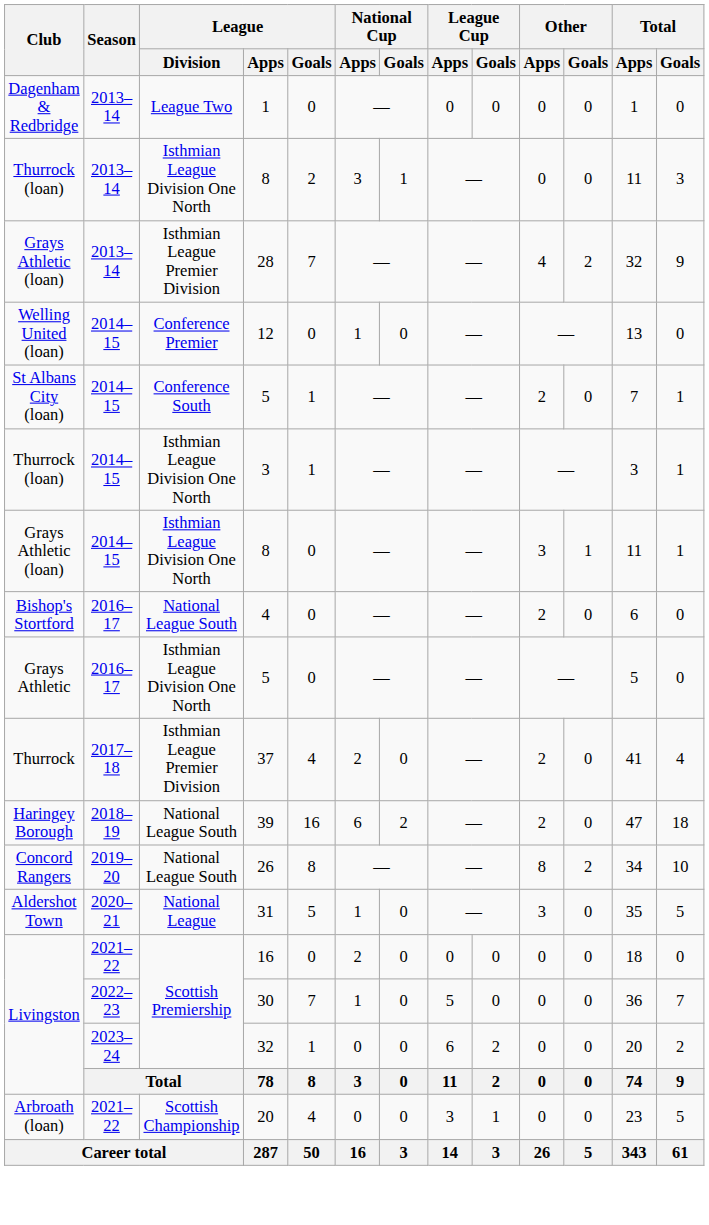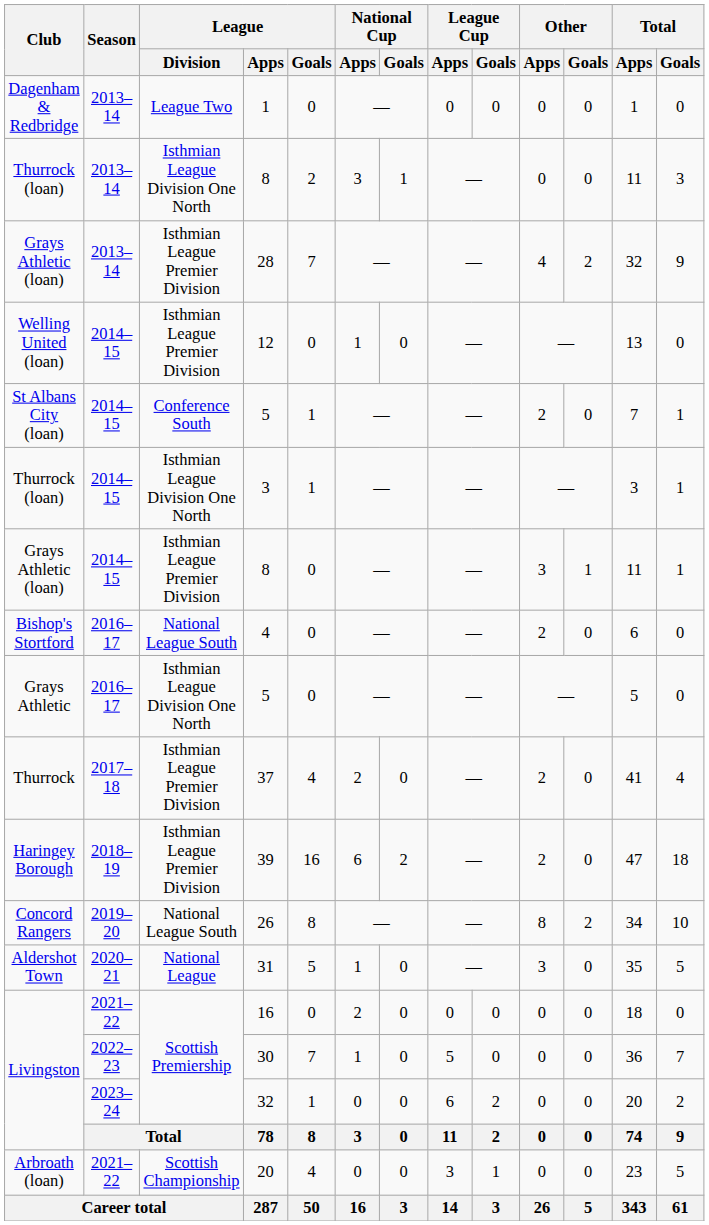12 | League / Division: Conference Premier -> Isthmian League Premier Division
Grays Athletic (loan) / 8 | League / Division: Isthmian League Division One North -> Isthmian League Premier Division
39 | League / Division: National League South -> Isthmian League Premier Division
